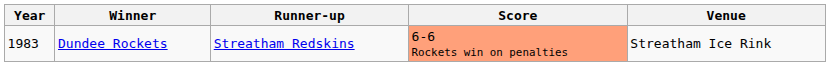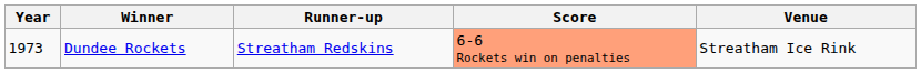Dundee Rockets | Year: 1983 -> 1973
